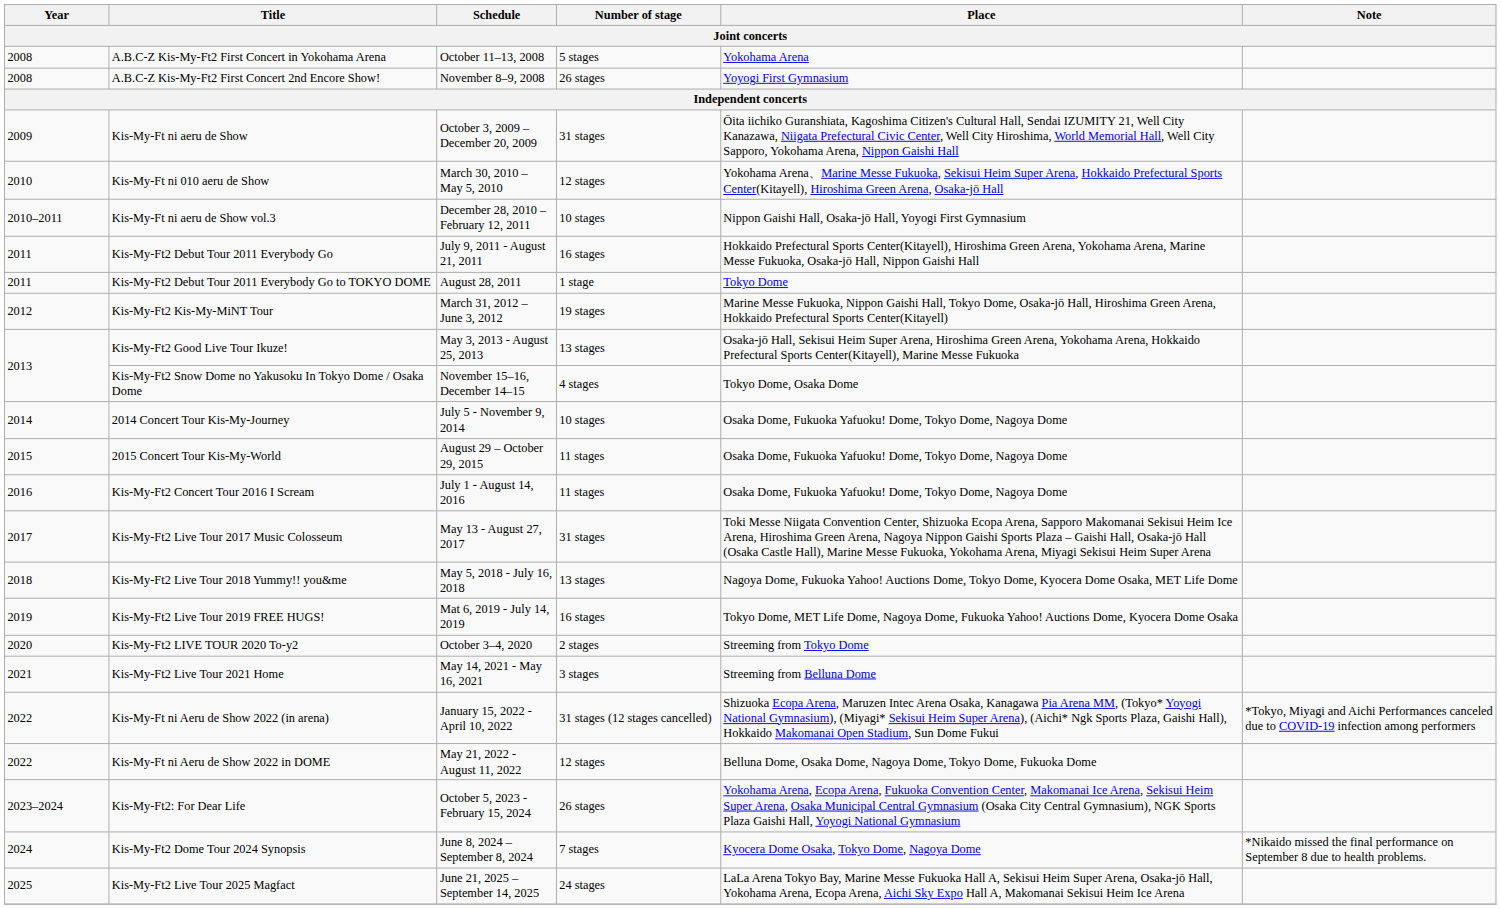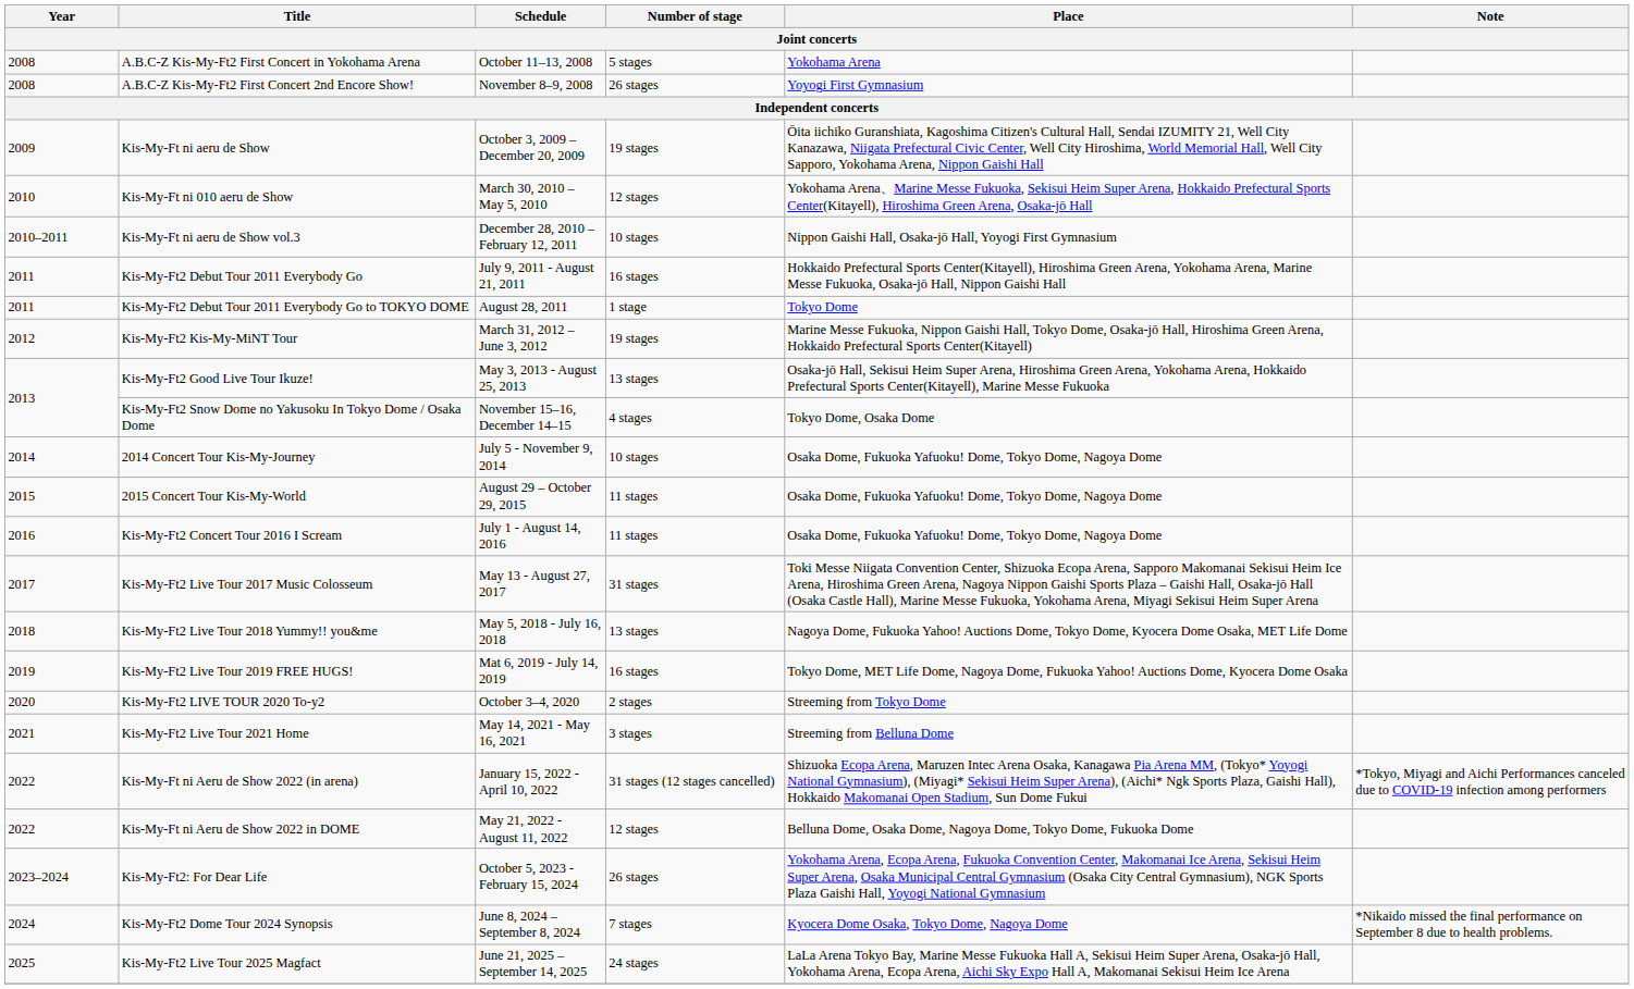Kis-My-Ft ni aeru de Show | Number of stage: 31 stages -> 19 stages
